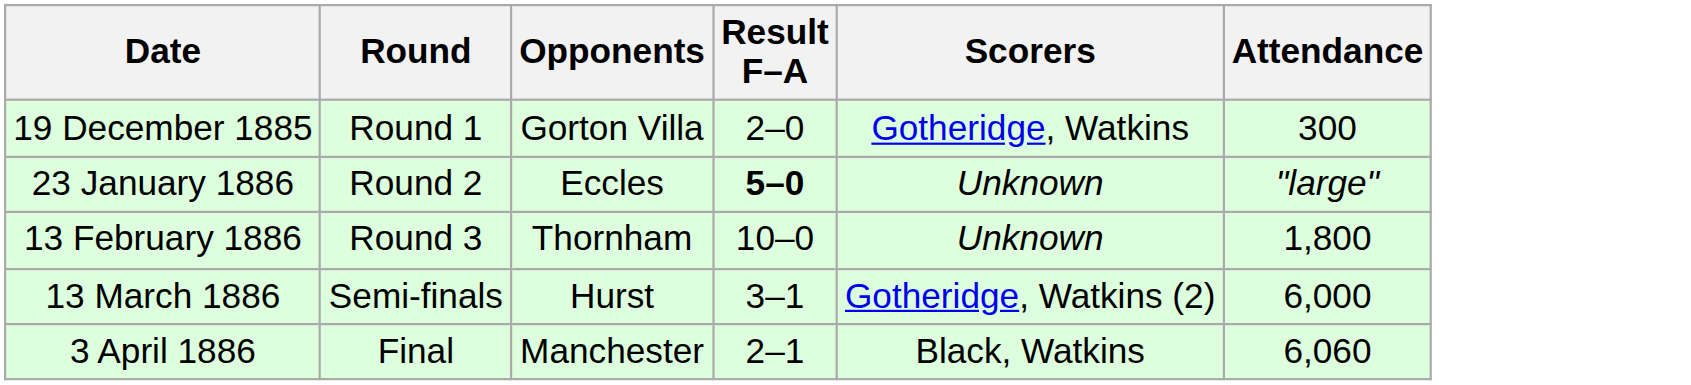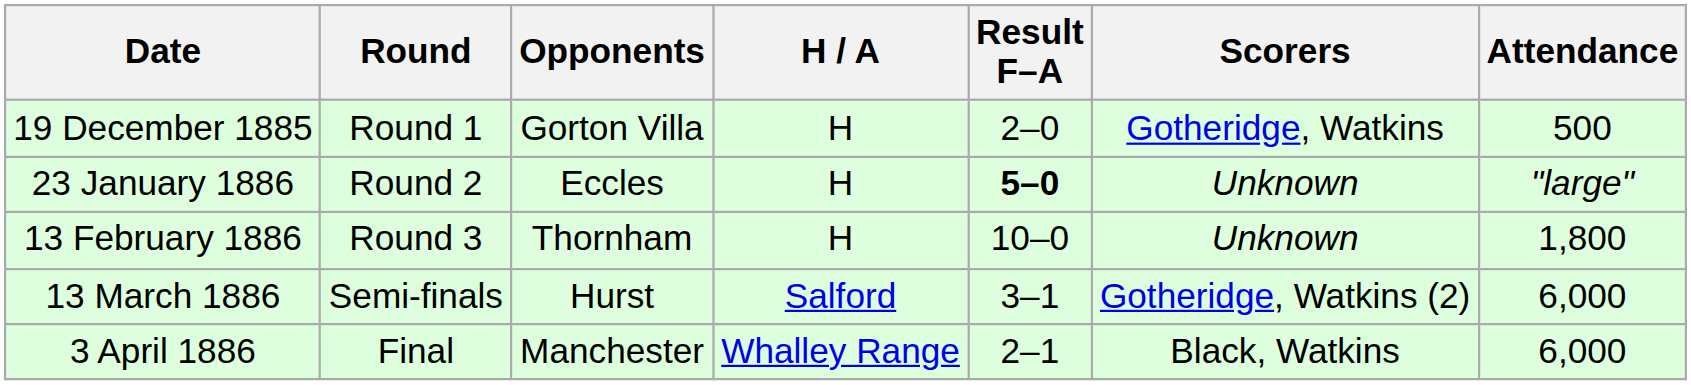+ column: H / A | H | H | H | Salford | Whalley Range
19 December 1885 | Attendance: 300 -> 500
3 April 1886 | Attendance: 6,060 -> 6,000
